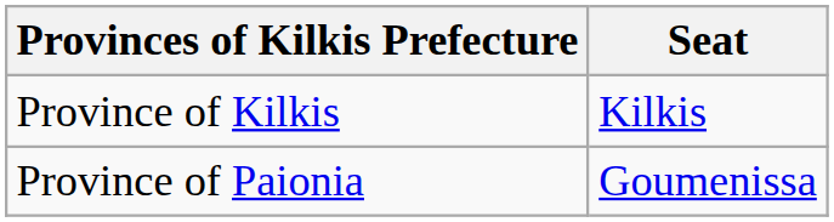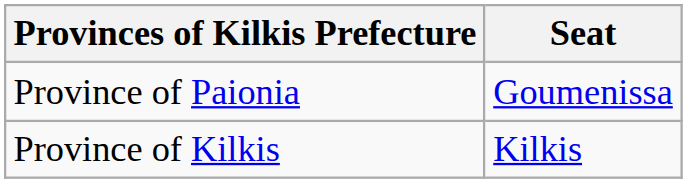rows swapped: Province of Kilkis <-> Province of Paionia
